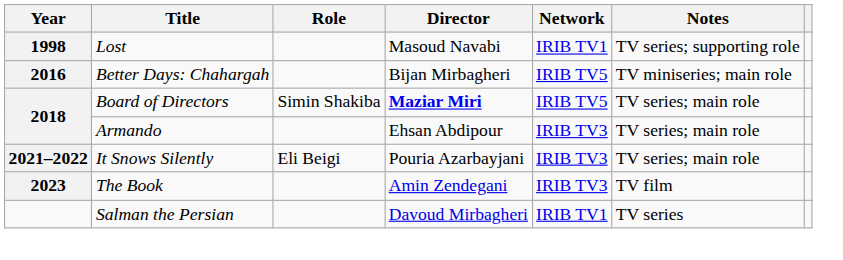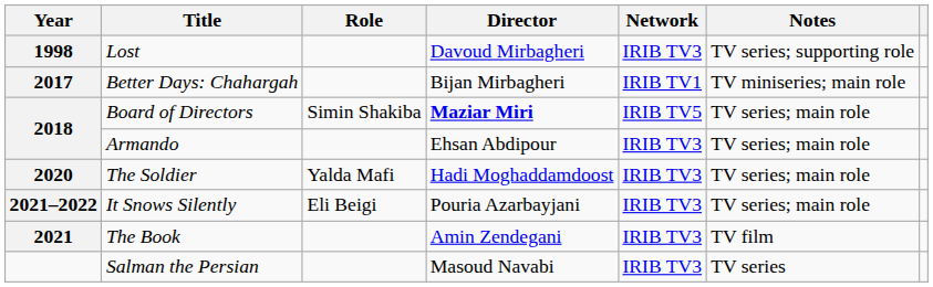Lost | Director: Masoud Navabi -> Davoud Mirbagheri
Lost | Network: IRIB TV1 -> IRIB TV3
Better Days: Chahargah | Year: 2016 -> 2017
Better Days: Chahargah | Network: IRIB TV5 -> IRIB TV1
+ row: 2020 | The Soldier | Yalda Mafi | Hadi Moghaddamdoost | IRIB TV3 | TV series; main role
The Book | Year: 2023 -> 2021
Salman the Persian | Director: Davoud Mirbagheri -> Masoud Navabi
Salman the Persian | Network: IRIB TV1 -> IRIB TV3
